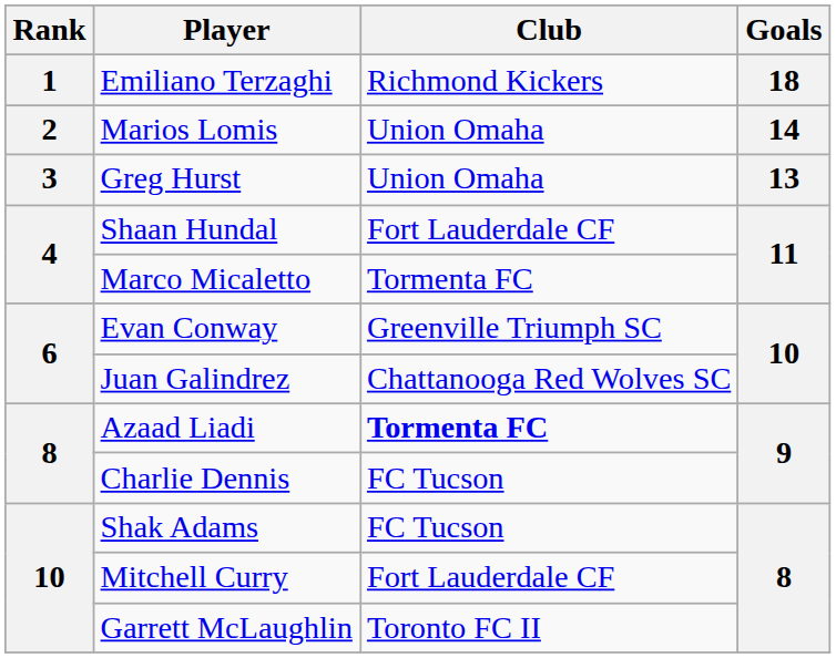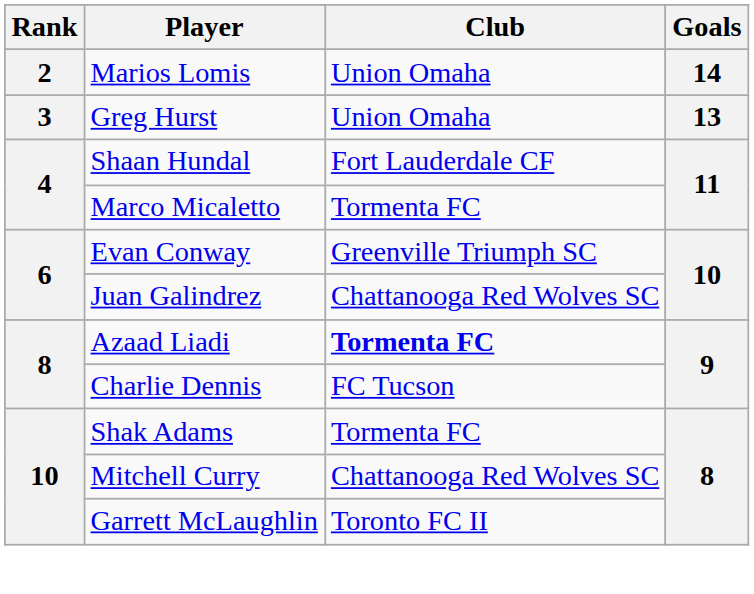- row: 1 | Emiliano Terzaghi | Richmond Kickers | 18
Shak Adams | Club: FC Tucson -> Tormenta FC
Mitchell Curry | Club: Fort Lauderdale CF -> Chattanooga Red Wolves SC
